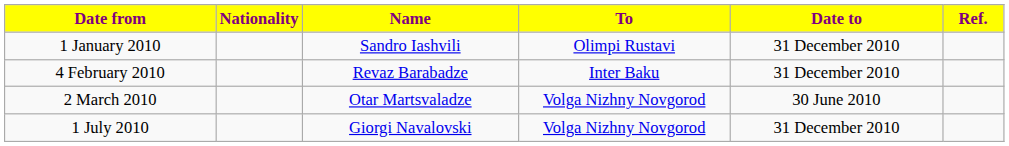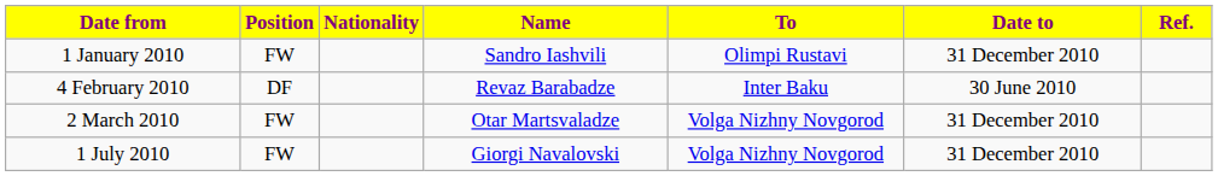+ column: Position | FW | DF | FW | FW
4 February 2010 | Date to: 31 December 2010 -> 30 June 2010
2 March 2010 | Date to: 30 June 2010 -> 31 December 2010
